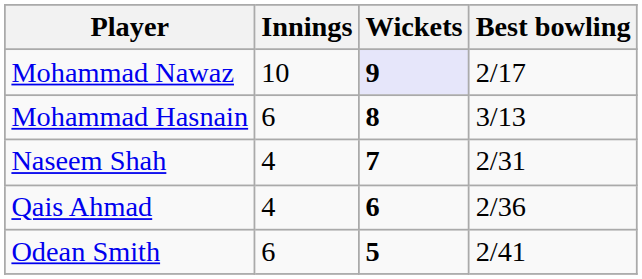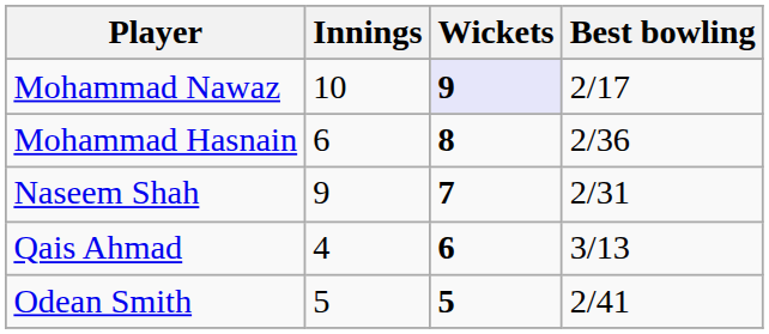Mohammad Hasnain | Best bowling: 3/13 -> 2/36
Naseem Shah | Innings: 4 -> 9
Qais Ahmad | Best bowling: 2/36 -> 3/13
Odean Smith | Innings: 6 -> 5
